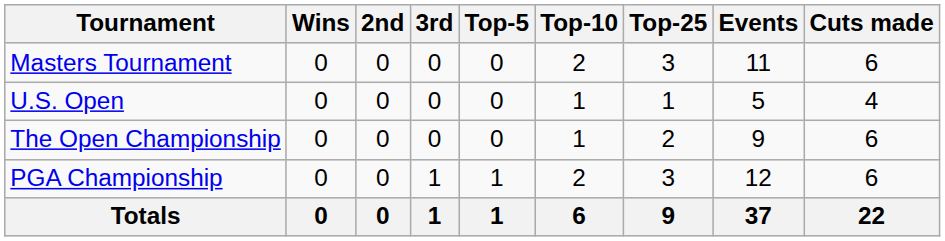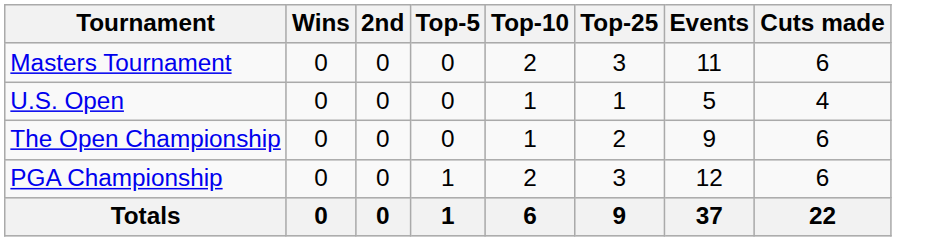- column: 3rd | 0 | 0 | 0 | 1 | 1
